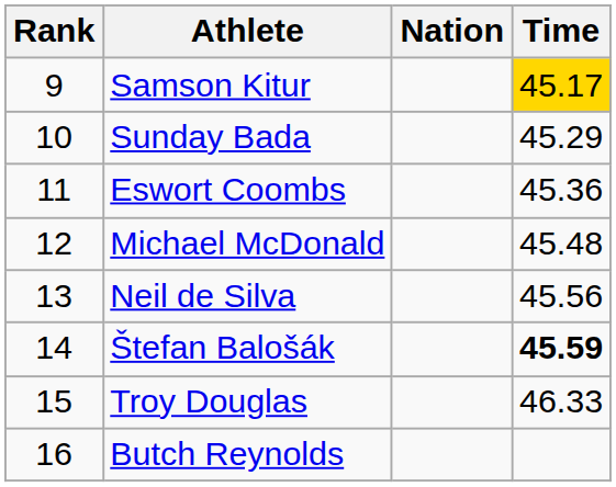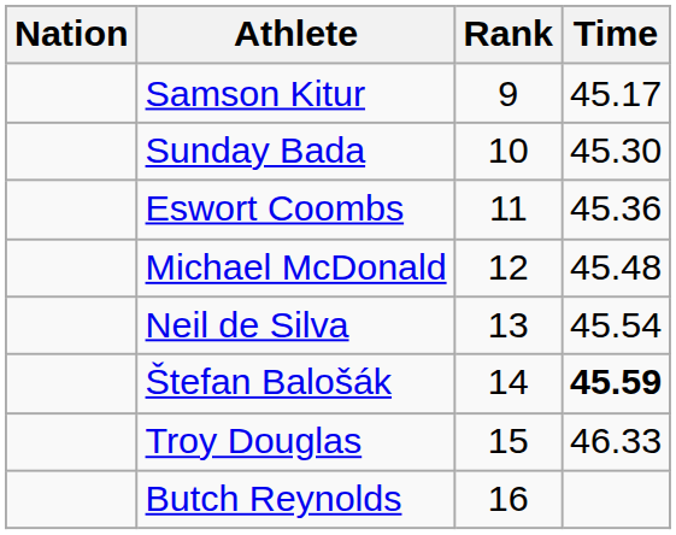columns swapped: Rank <-> Nation
Samson Kitur | Time: gold background -> no background
Sunday Bada | Time: 45.29 -> 45.30
Neil de Silva | Time: 45.56 -> 45.54
